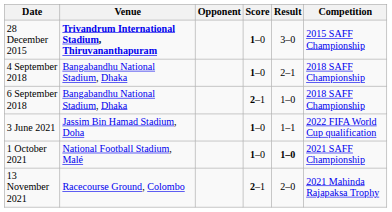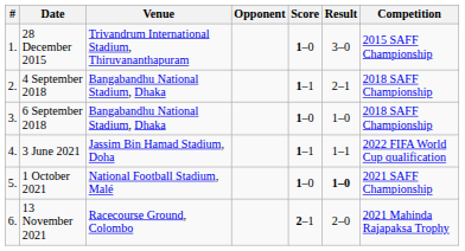+ column: # | 1. | 2. | 3. | 4. | 5. | 6.
28 December 2015 | Venue: bold -> normal
4 September 2018 | Score: 1–0 -> 1–1
6 September 2018 | Score: 2–1 -> 1–0
3 June 2021 | Score: 1–0 -> 1–1
